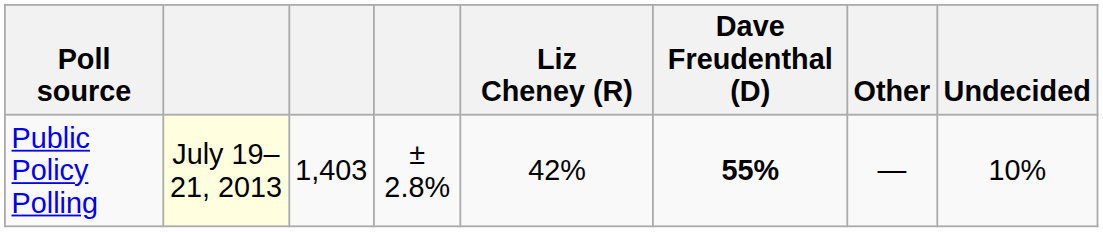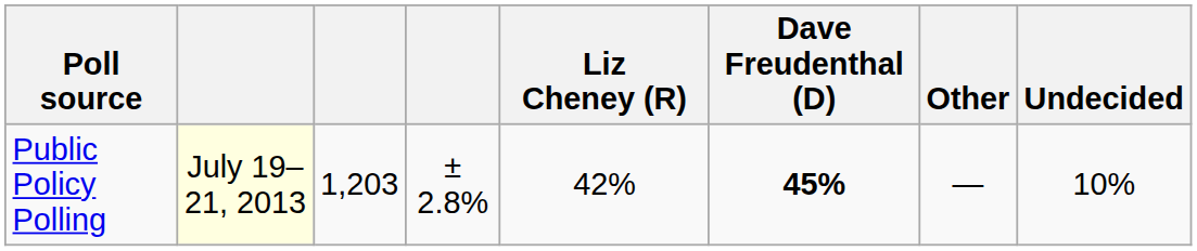Public Policy Polling | column 3: 1,403 -> 1,203
Public Policy Polling | Dave Freudenthal (D): 55% -> 45%
